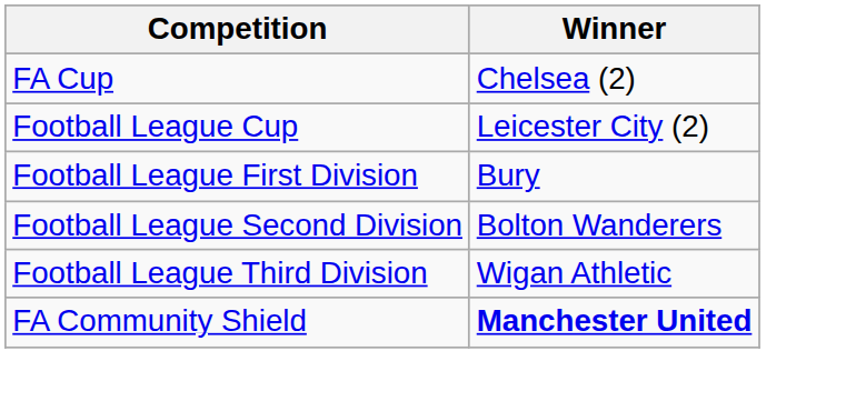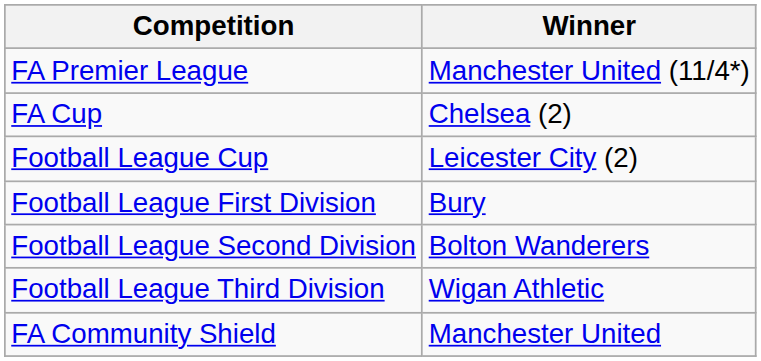+ row: FA Premier League | Manchester United (11/4*)
FA Community Shield | Winner: bold -> normal
